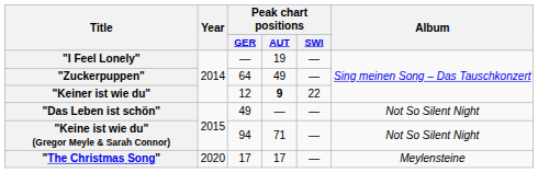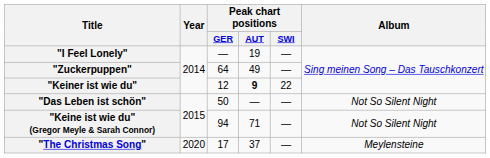"Das Leben ist schön" | Peak chart positions / GER: 49 -> 50
"The Christmas Song" | Peak chart positions / AUT: 17 -> 37
